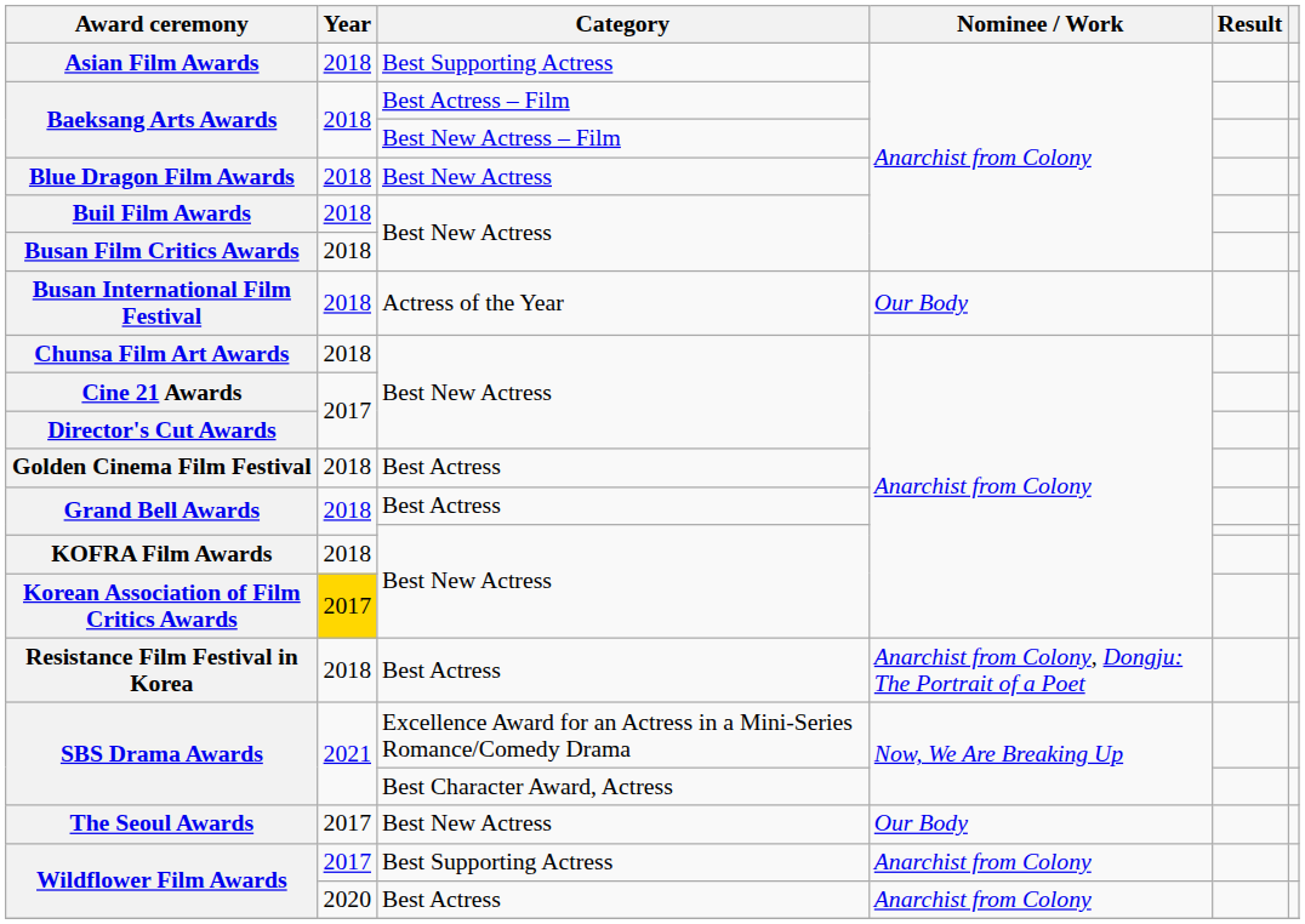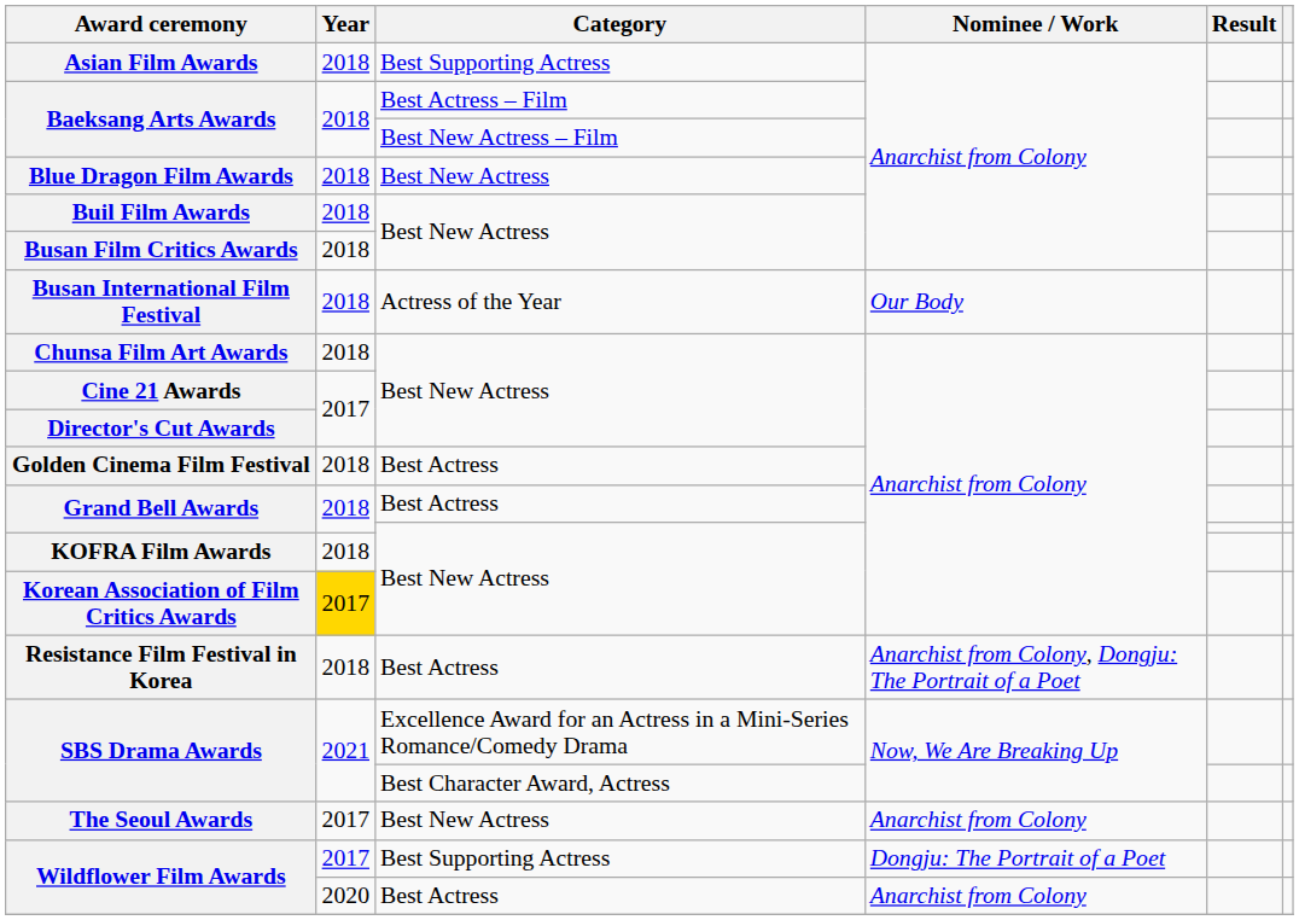The Seoul Awards | Nominee / Work: Our Body -> Anarchist from Colony
Wildflower Film Awards / Best Supporting Actress | Nominee / Work: Anarchist from Colony -> Dongju: The Portrait of a Poet
